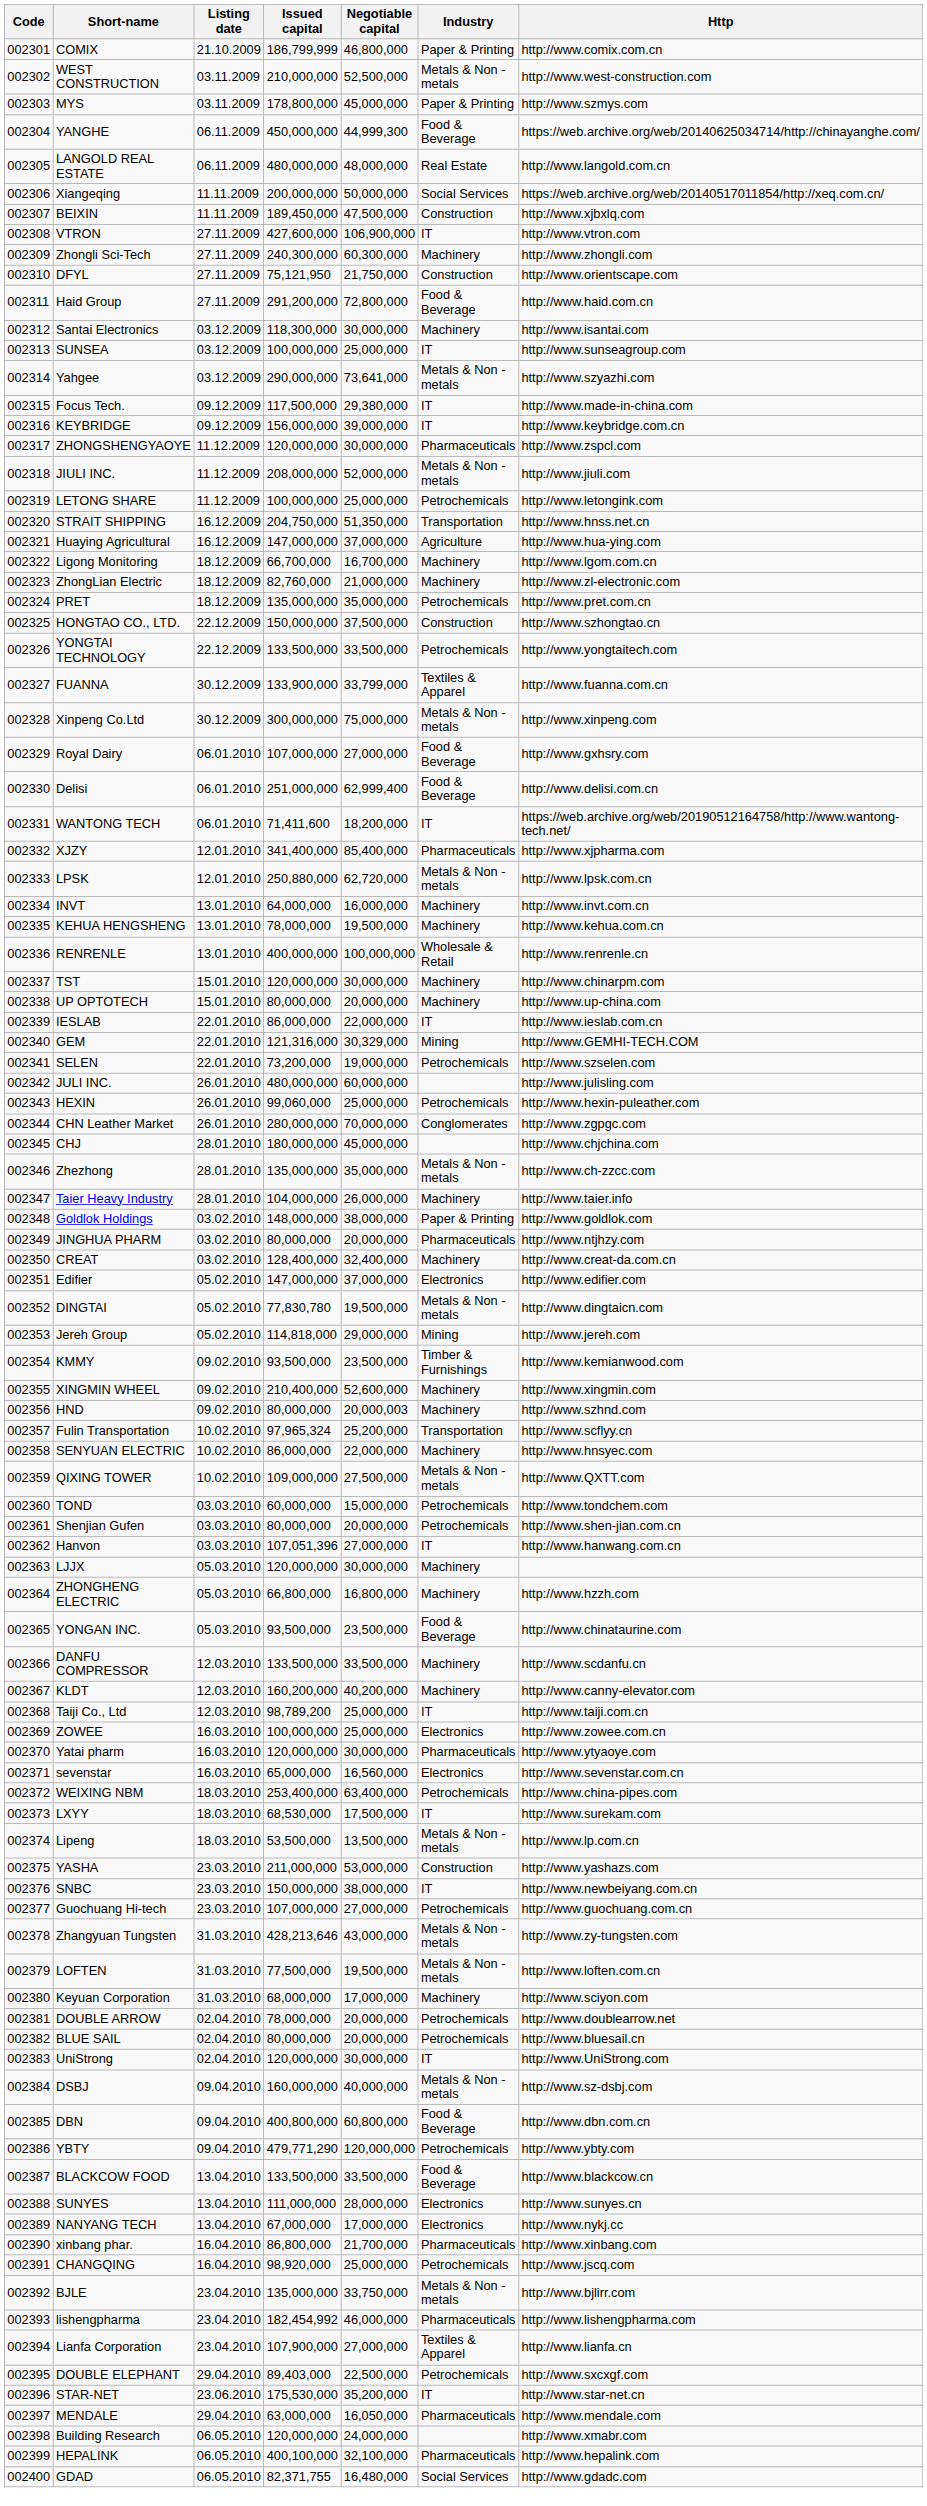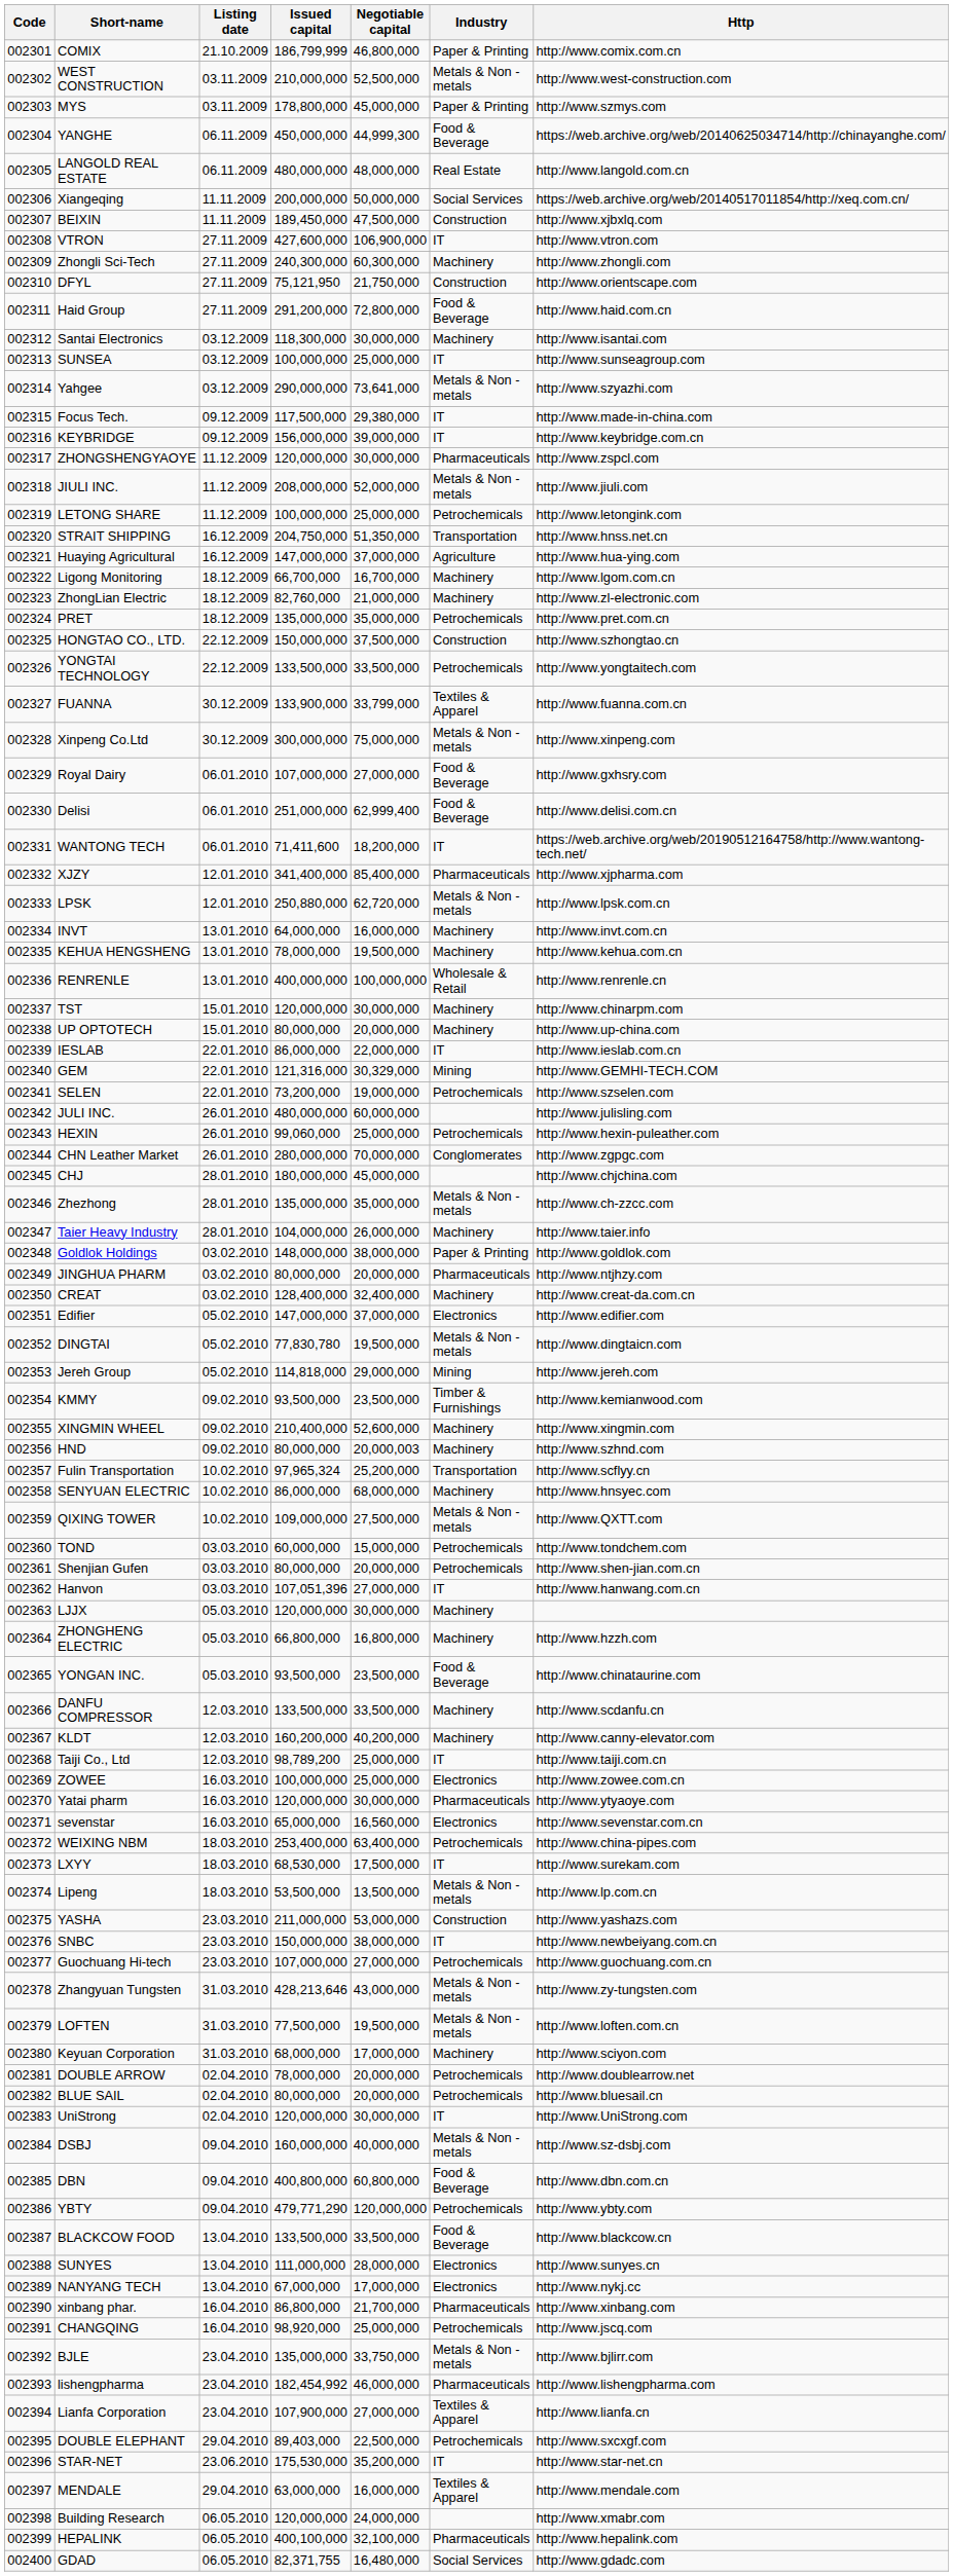SENYUAN ELECTRIC | Negotiable capital: 22,000,000 -> 68,000,000
MENDALE | Negotiable capital: 16,050,000 -> 16,000,000
MENDALE | Industry: Pharmaceuticals -> Textiles & Apparel
